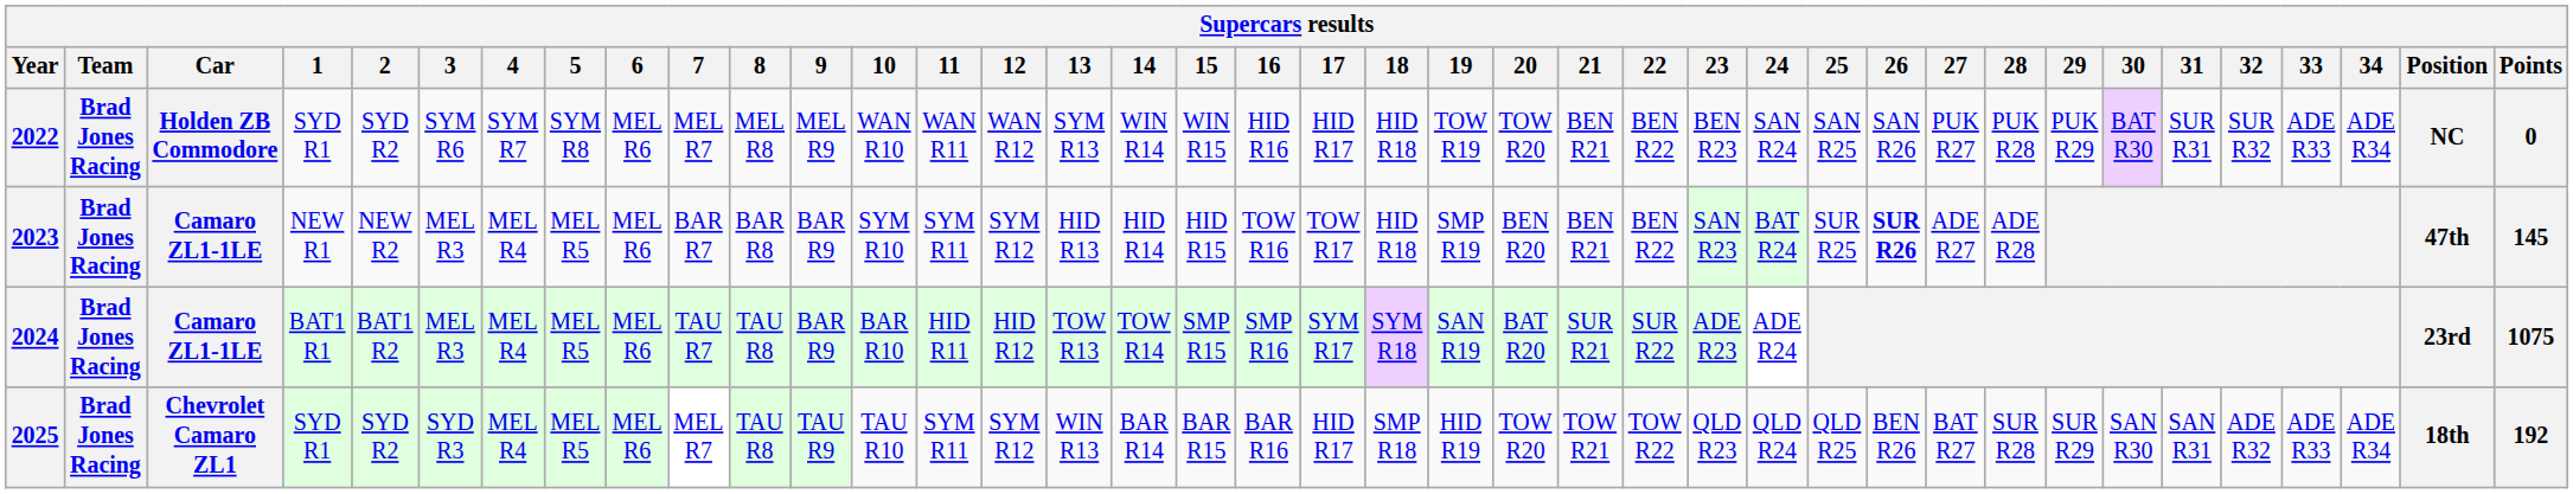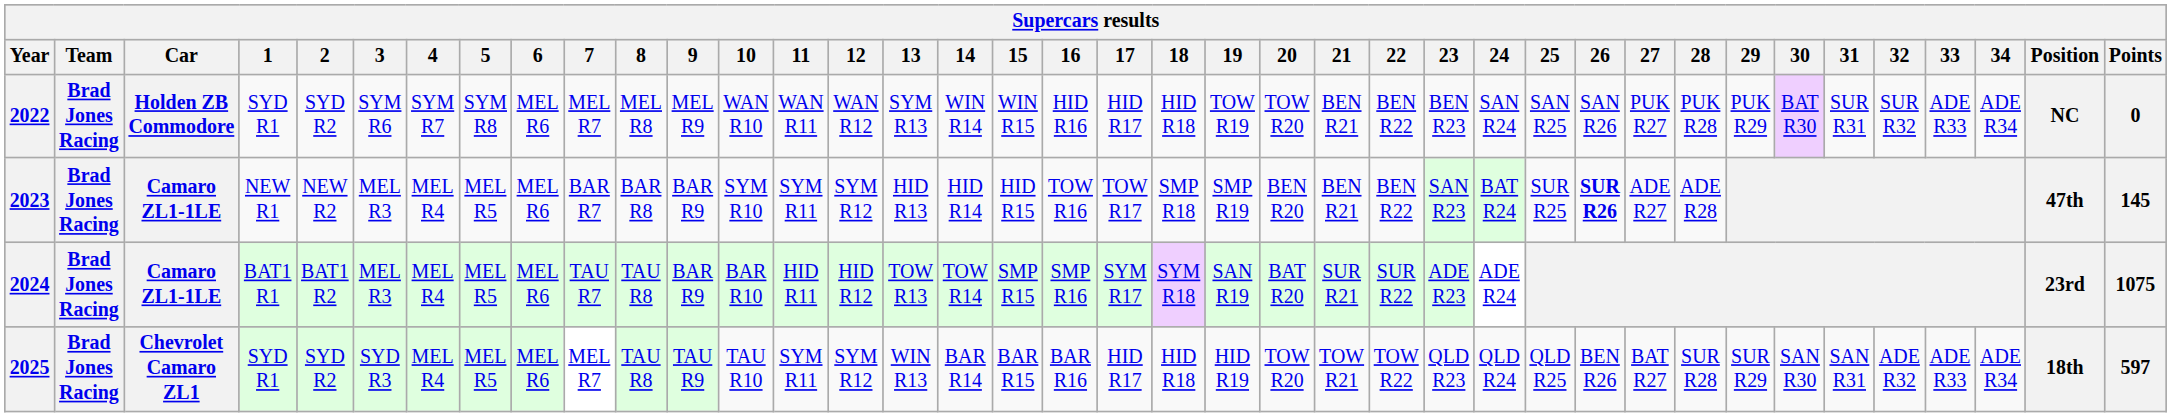2023 | 18: HID R18 -> SMP R18
2025 | 18: SMP R18 -> HID R18
2025 | Points: 192 -> 597
